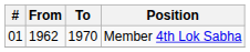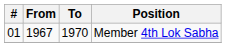Member 4th Lok Sabha | From: 1962 -> 1967
